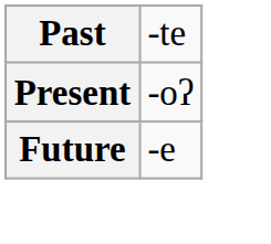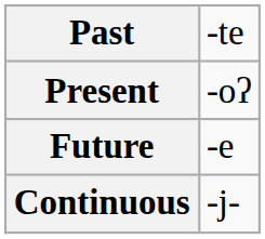+ row: Continuous | -j-
